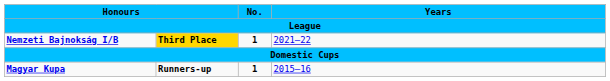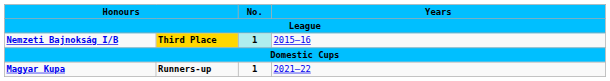Nemzeti Bajnokság I/B | No.: no background -> paleturquoise background
Nemzeti Bajnokság I/B | Years: 2021–22 -> 2015–16
Magyar Kupa | Years: 2015–16 -> 2021–22
